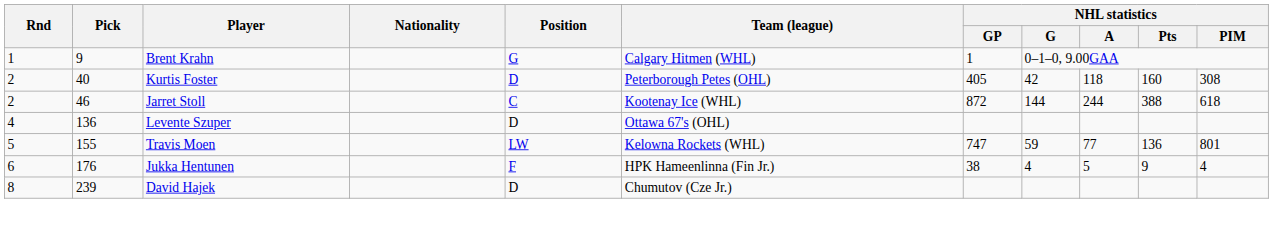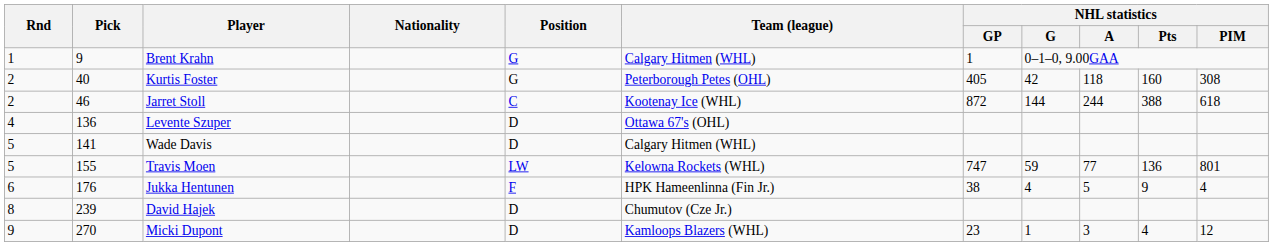Kurtis Foster | Position: D -> G
+ row: 5 | 141 | Wade Davis | D | Calgary Hitmen (WHL)
+ row: 9 | 270 | Micki Dupont | D | Kamloops Blazers (WHL) | 23 | 1 | 3 | 4 | 12
